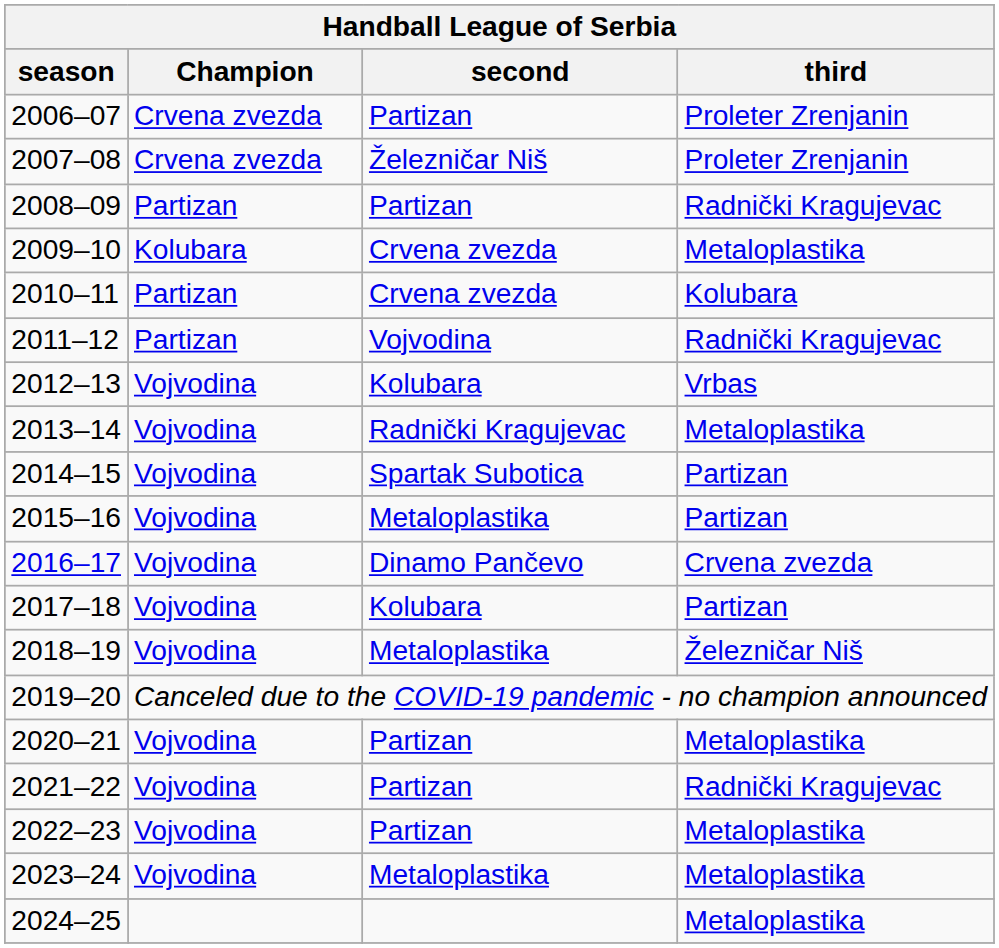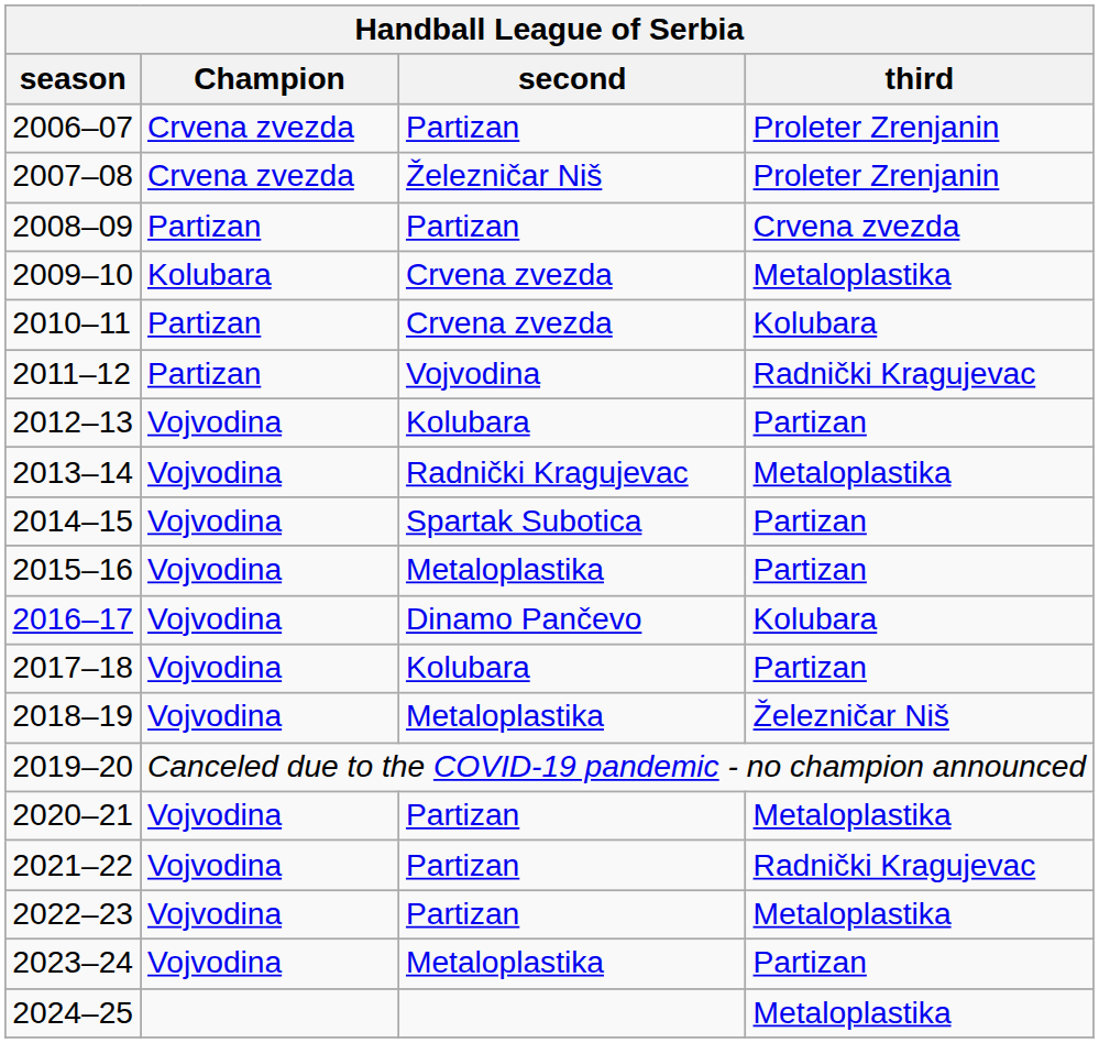2008–09 | third: Radnički Kragujevac -> Crvena zvezda
2012–13 | third: Vrbas -> Partizan
2016–17 | third: Crvena zvezda -> Kolubara
2023–24 | third: Metaloplastika -> Partizan
